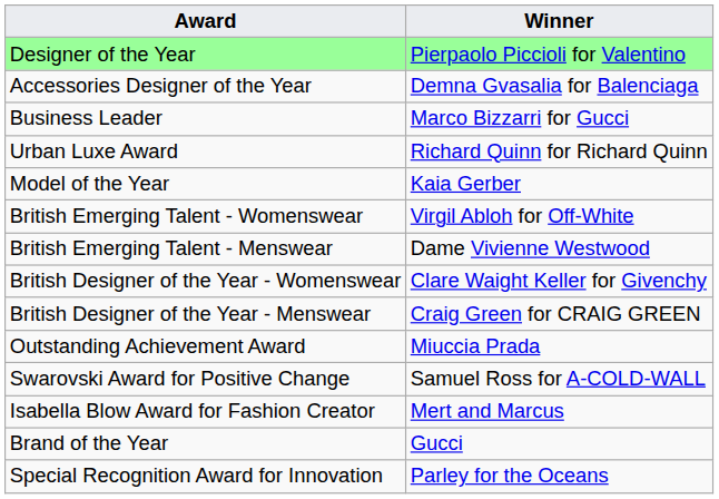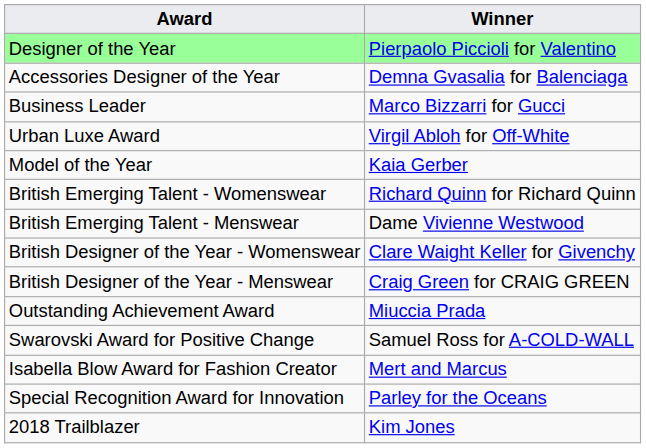Urban Luxe Award | Winner: Richard Quinn for Richard Quinn -> Virgil Abloh for Off-White
British Emerging Talent - Womenswear | Winner: Virgil Abloh for Off-White -> Richard Quinn for Richard Quinn
- row: Brand of the Year | Gucci
+ row: 2018 Trailblazer | Kim Jones
